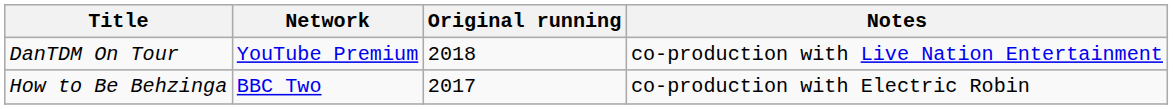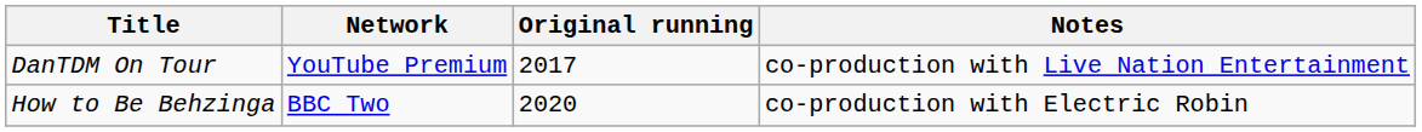DanTDM On Tour | Original running: 2018 -> 2017
How to Be Behzinga | Original running: 2017 -> 2020
